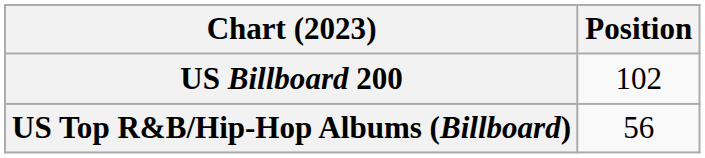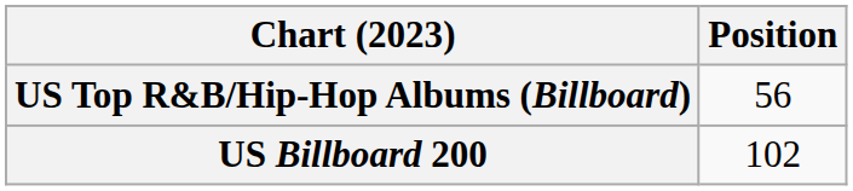rows swapped: US Billboard 200 <-> US Top R&B/Hip-Hop Albums (Billboard)
